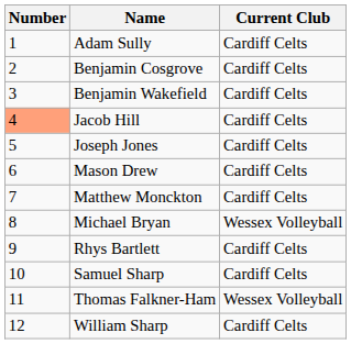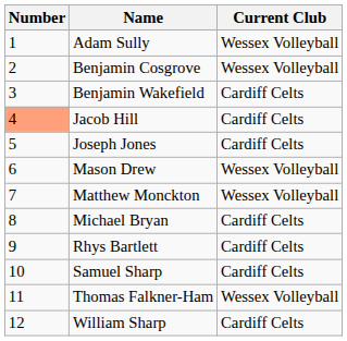Adam Sully | Current Club: Cardiff Celts -> Wessex Volleyball
Benjamin Cosgrove | Current Club: Cardiff Celts -> Wessex Volleyball
Mason Drew | Current Club: Cardiff Celts -> Wessex Volleyball
Matthew Monckton | Current Club: Cardiff Celts -> Wessex Volleyball
Michael Bryan | Current Club: Wessex Volleyball -> Cardiff Celts
